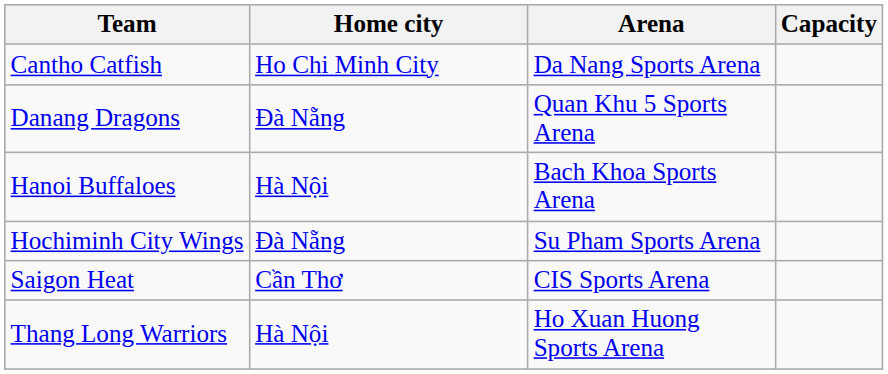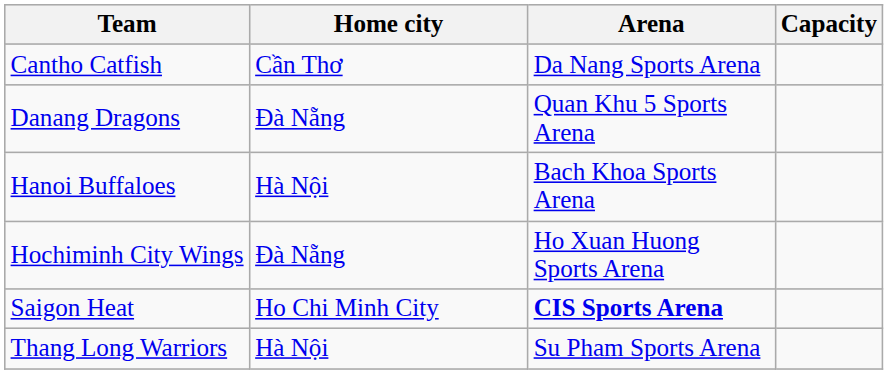Cantho Catfish | Home city: Ho Chi Minh City -> Cần Thơ
Hochiminh City Wings | Arena: Su Pham Sports Arena -> Ho Xuan Huong Sports Arena
Saigon Heat | Home city: Cần Thơ -> Ho Chi Minh City
Saigon Heat | Arena: normal -> bold
Thang Long Warriors | Arena: Ho Xuan Huong Sports Arena -> Su Pham Sports Arena
